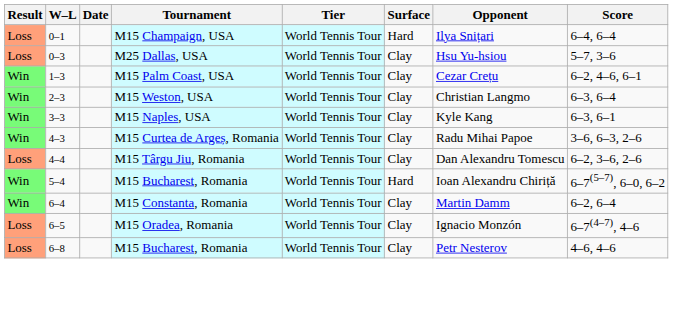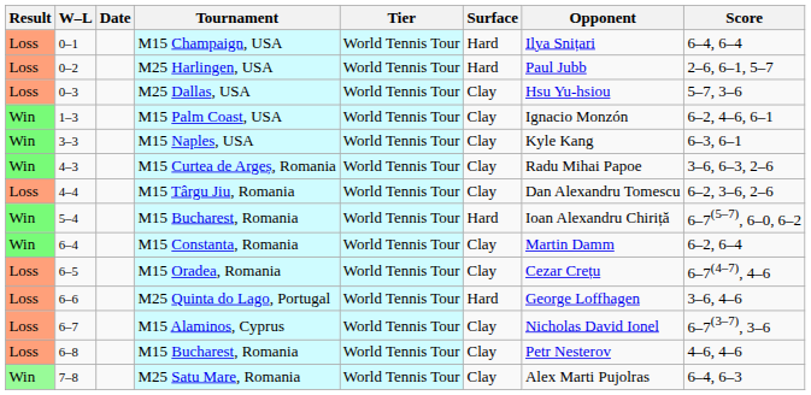+ row: Loss | 0–2 | M25 Harlingen, USA | World Tennis Tour | Hard | Paul Jubb | 2–6, 6–1, 5–7
M15 Palm Coast, USA | Opponent: Cezar Crețu -> Ignacio Monzón
- row: Win | 2–3 | M15 Weston, USA | World Tennis Tour | Clay | Christian Langmo | 6–3, 6–4
M15 Oradea, Romania | Opponent: Ignacio Monzón -> Cezar Crețu
+ row: Loss | 6–6 | M25 Quinta do Lago, Portugal | World Tennis Tour | Hard | George Loffhagen | 3–6, 4–6
+ row: Loss | 6–7 | M15 Alaminos, Cyprus | World Tennis Tour | Clay | Nicholas David Ionel | 6–7(3–7), 3–6
+ row: Win | 7–8 | M25 Satu Mare, Romania | World Tennis Tour | Clay | Alex Marti Pujolras | 6–4, 6–3
